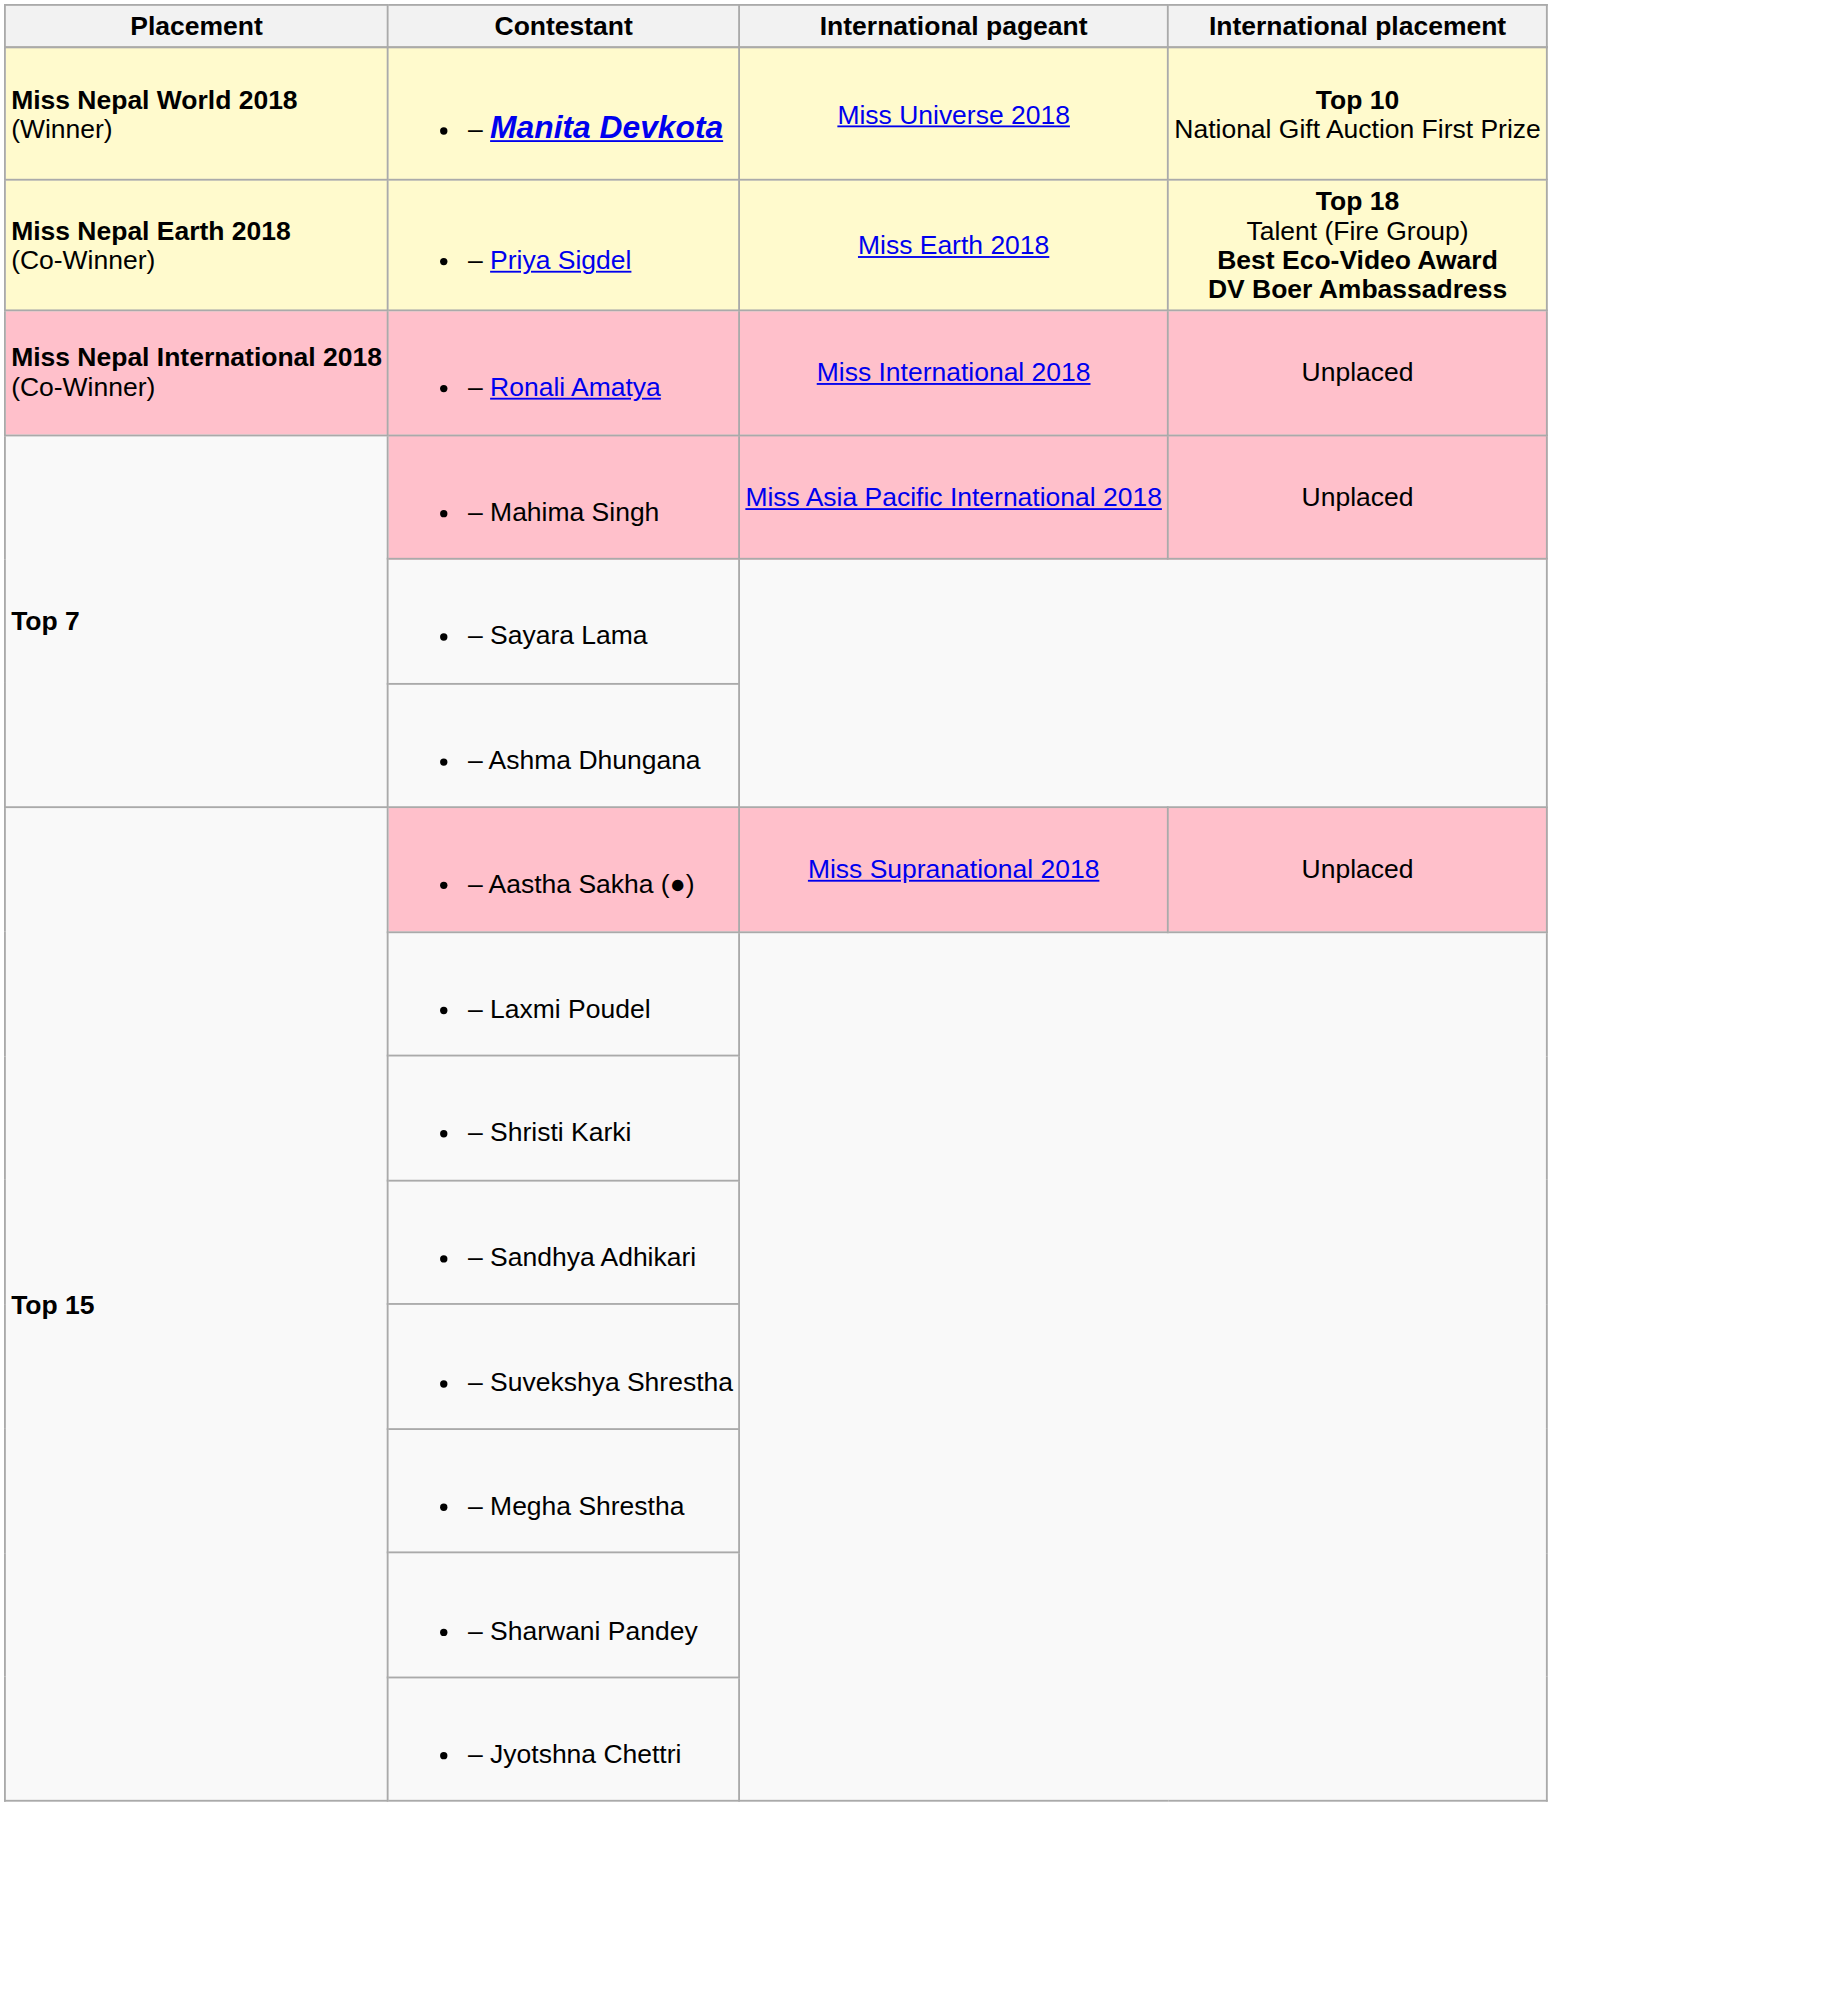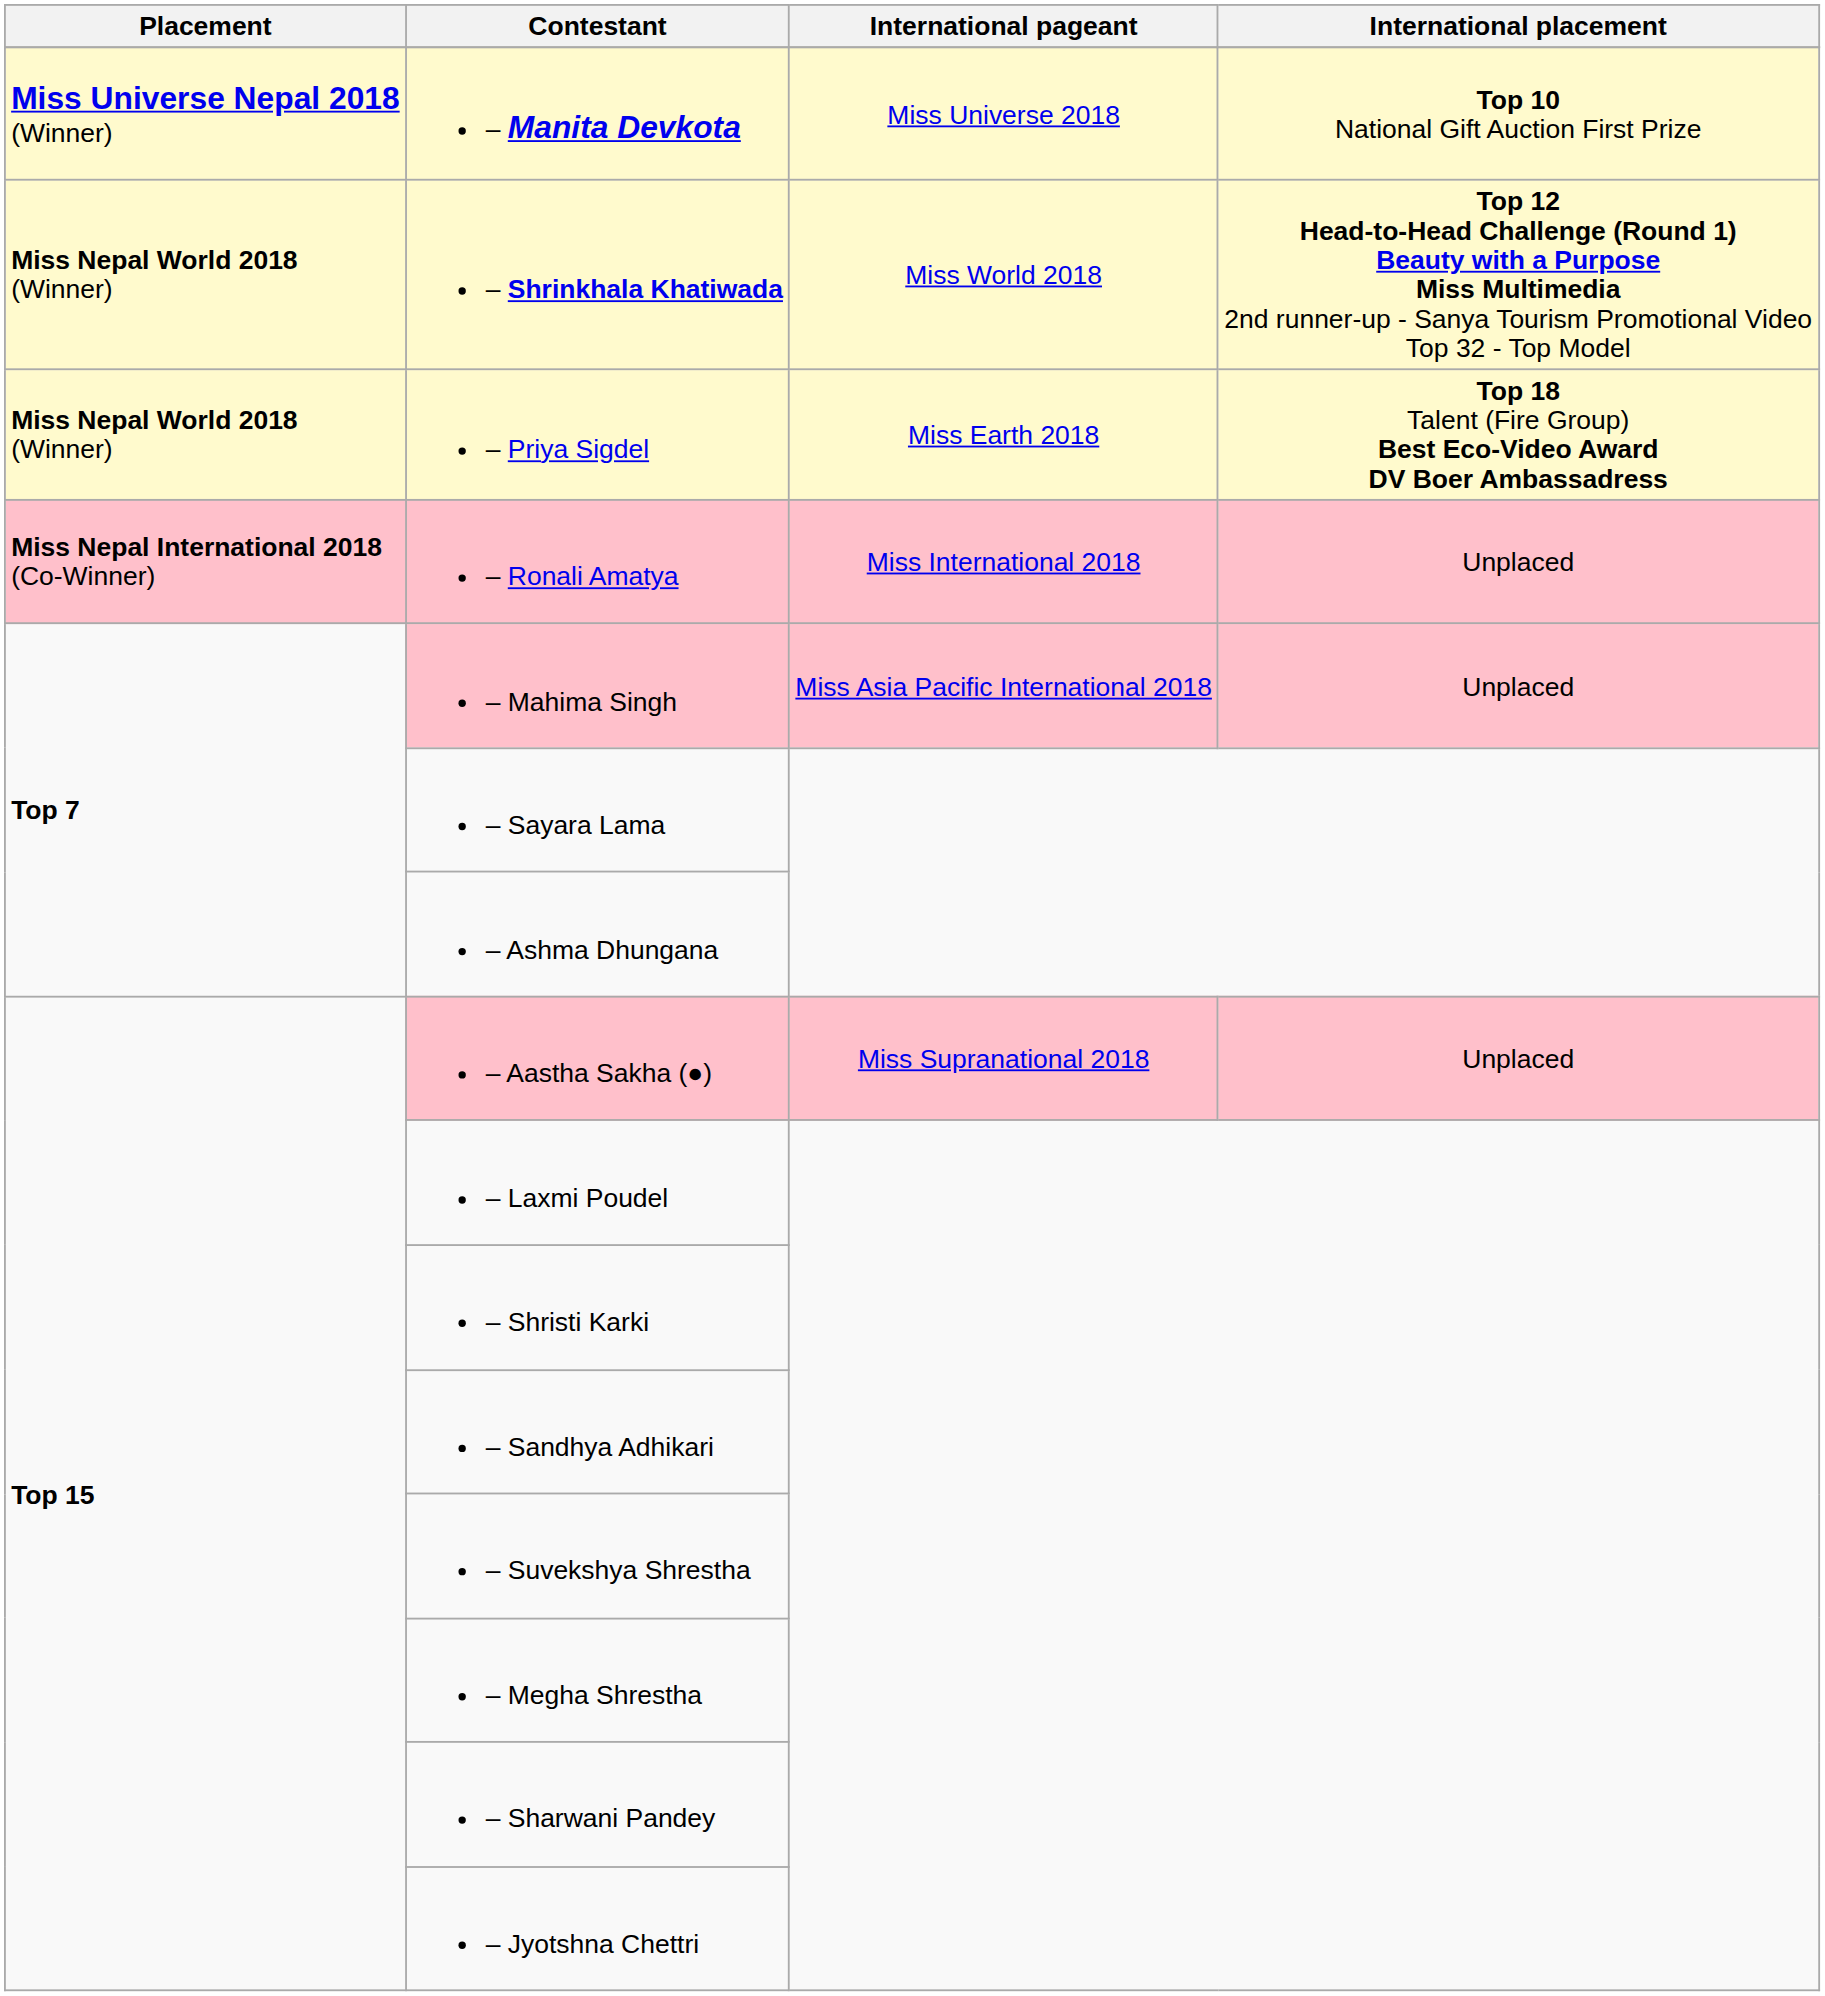– Manita Devkota | Placement: Miss Nepal World 2018 (Winner) -> Miss Universe Nepal 2018 (Winner)
+ row: Miss Nepal World 2018 (Winner) | – Shrinkhala Khatiwada | Miss World 2018 | Top 12 Head-to-Head Challenge (Round 1) Beauty with a Purpose Miss Multimedia 2nd runner-up - Sanya Tourism Promotional Video Top 32 - Top Model
– Priya Sigdel | Placement: Miss Nepal Earth 2018 (Co-Winner) -> Miss Nepal World 2018 (Winner)
